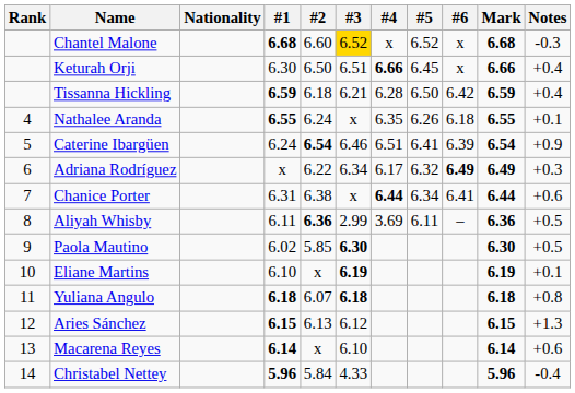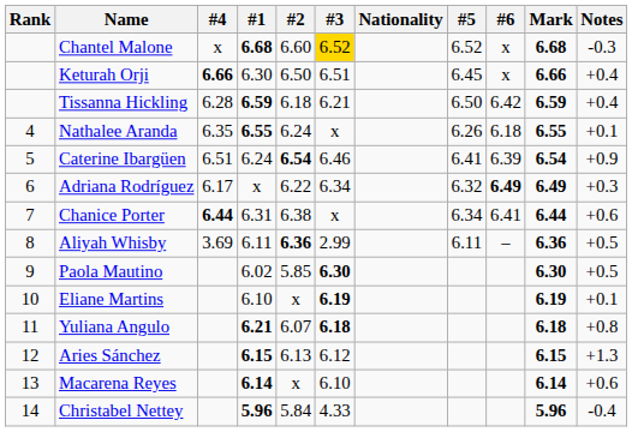columns swapped: Nationality <-> #4
Yuliana Angulo | #1: 6.18 -> 6.21
